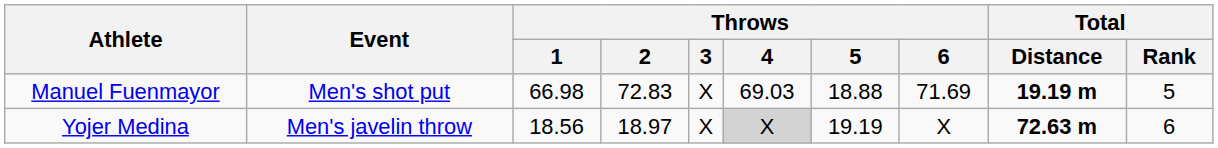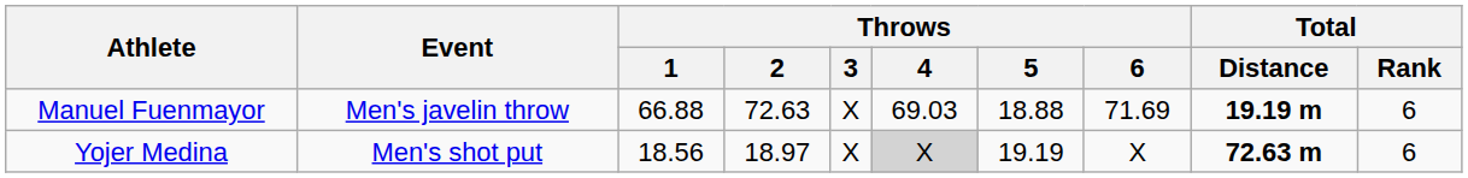Manuel Fuenmayor | Event: Men's shot put -> Men's javelin throw
Manuel Fuenmayor | Throws / 1: 66.98 -> 66.88
Manuel Fuenmayor | Throws / 2: 72.83 -> 72.63
Manuel Fuenmayor | Total / Rank: 5 -> 6
Yojer Medina | Event: Men's javelin throw -> Men's shot put
